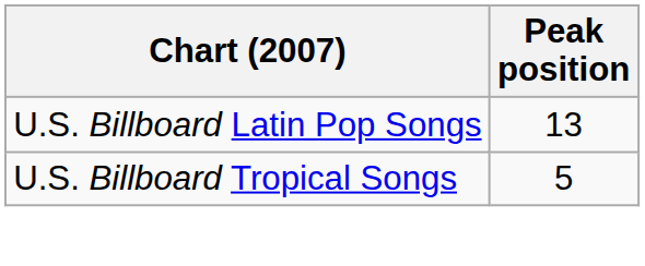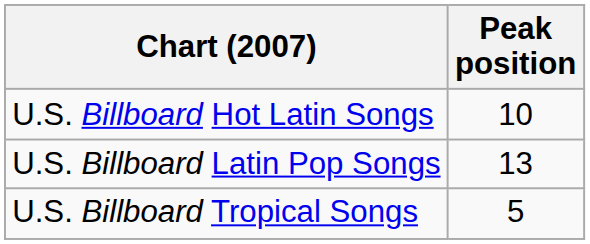+ row: U.S. Billboard Hot Latin Songs | 10
